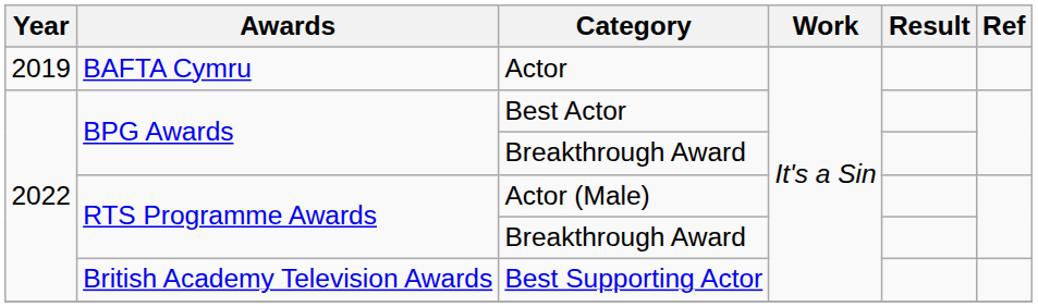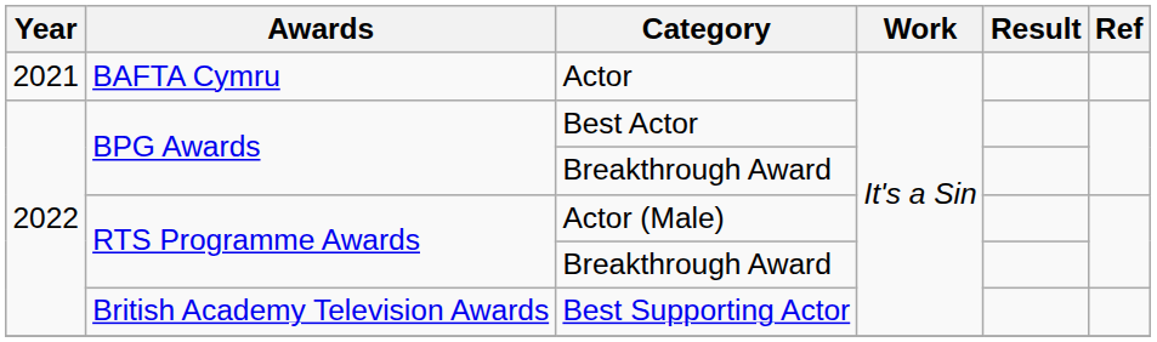Actor | Year: 2019 -> 2021
